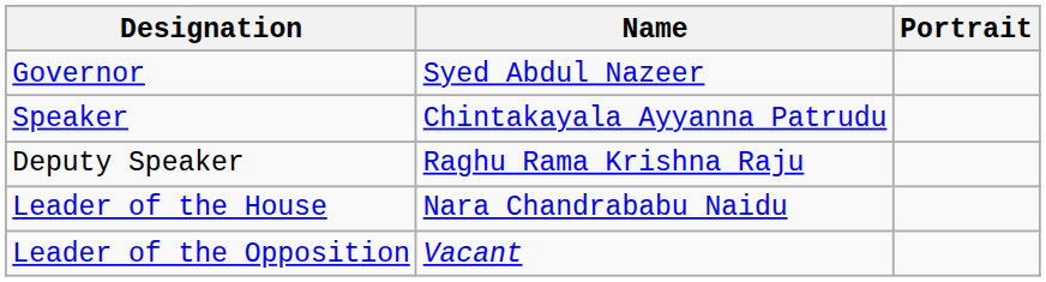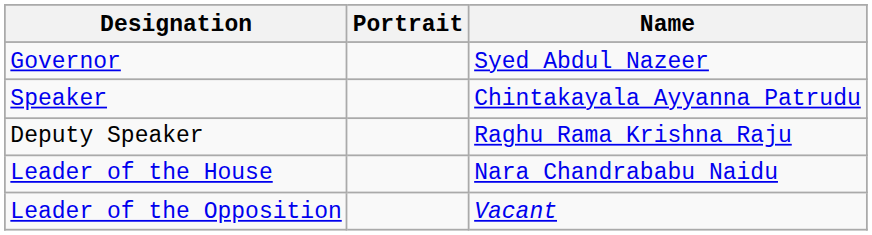columns swapped: Portrait <-> Name
